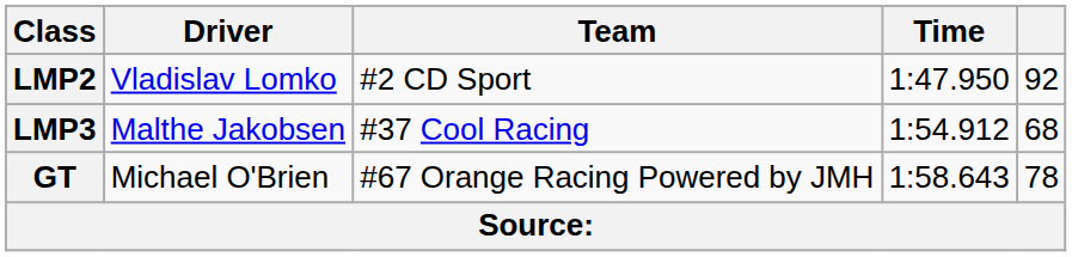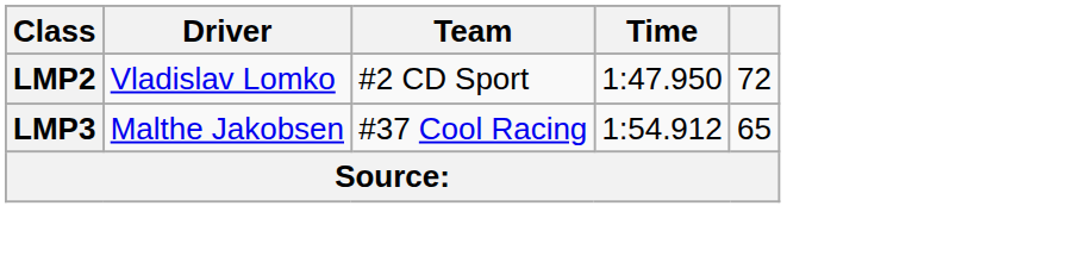LMP2 | column 5: 92 -> 72
LMP3 | column 5: 68 -> 65
- row: GT | Michael O'Brien | #67 Orange Racing Powered by JMH | 1:58.643 | 78
